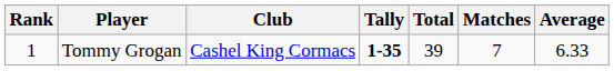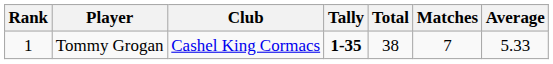Tommy Grogan | Total: 39 -> 38
Tommy Grogan | Average: 6.33 -> 5.33
